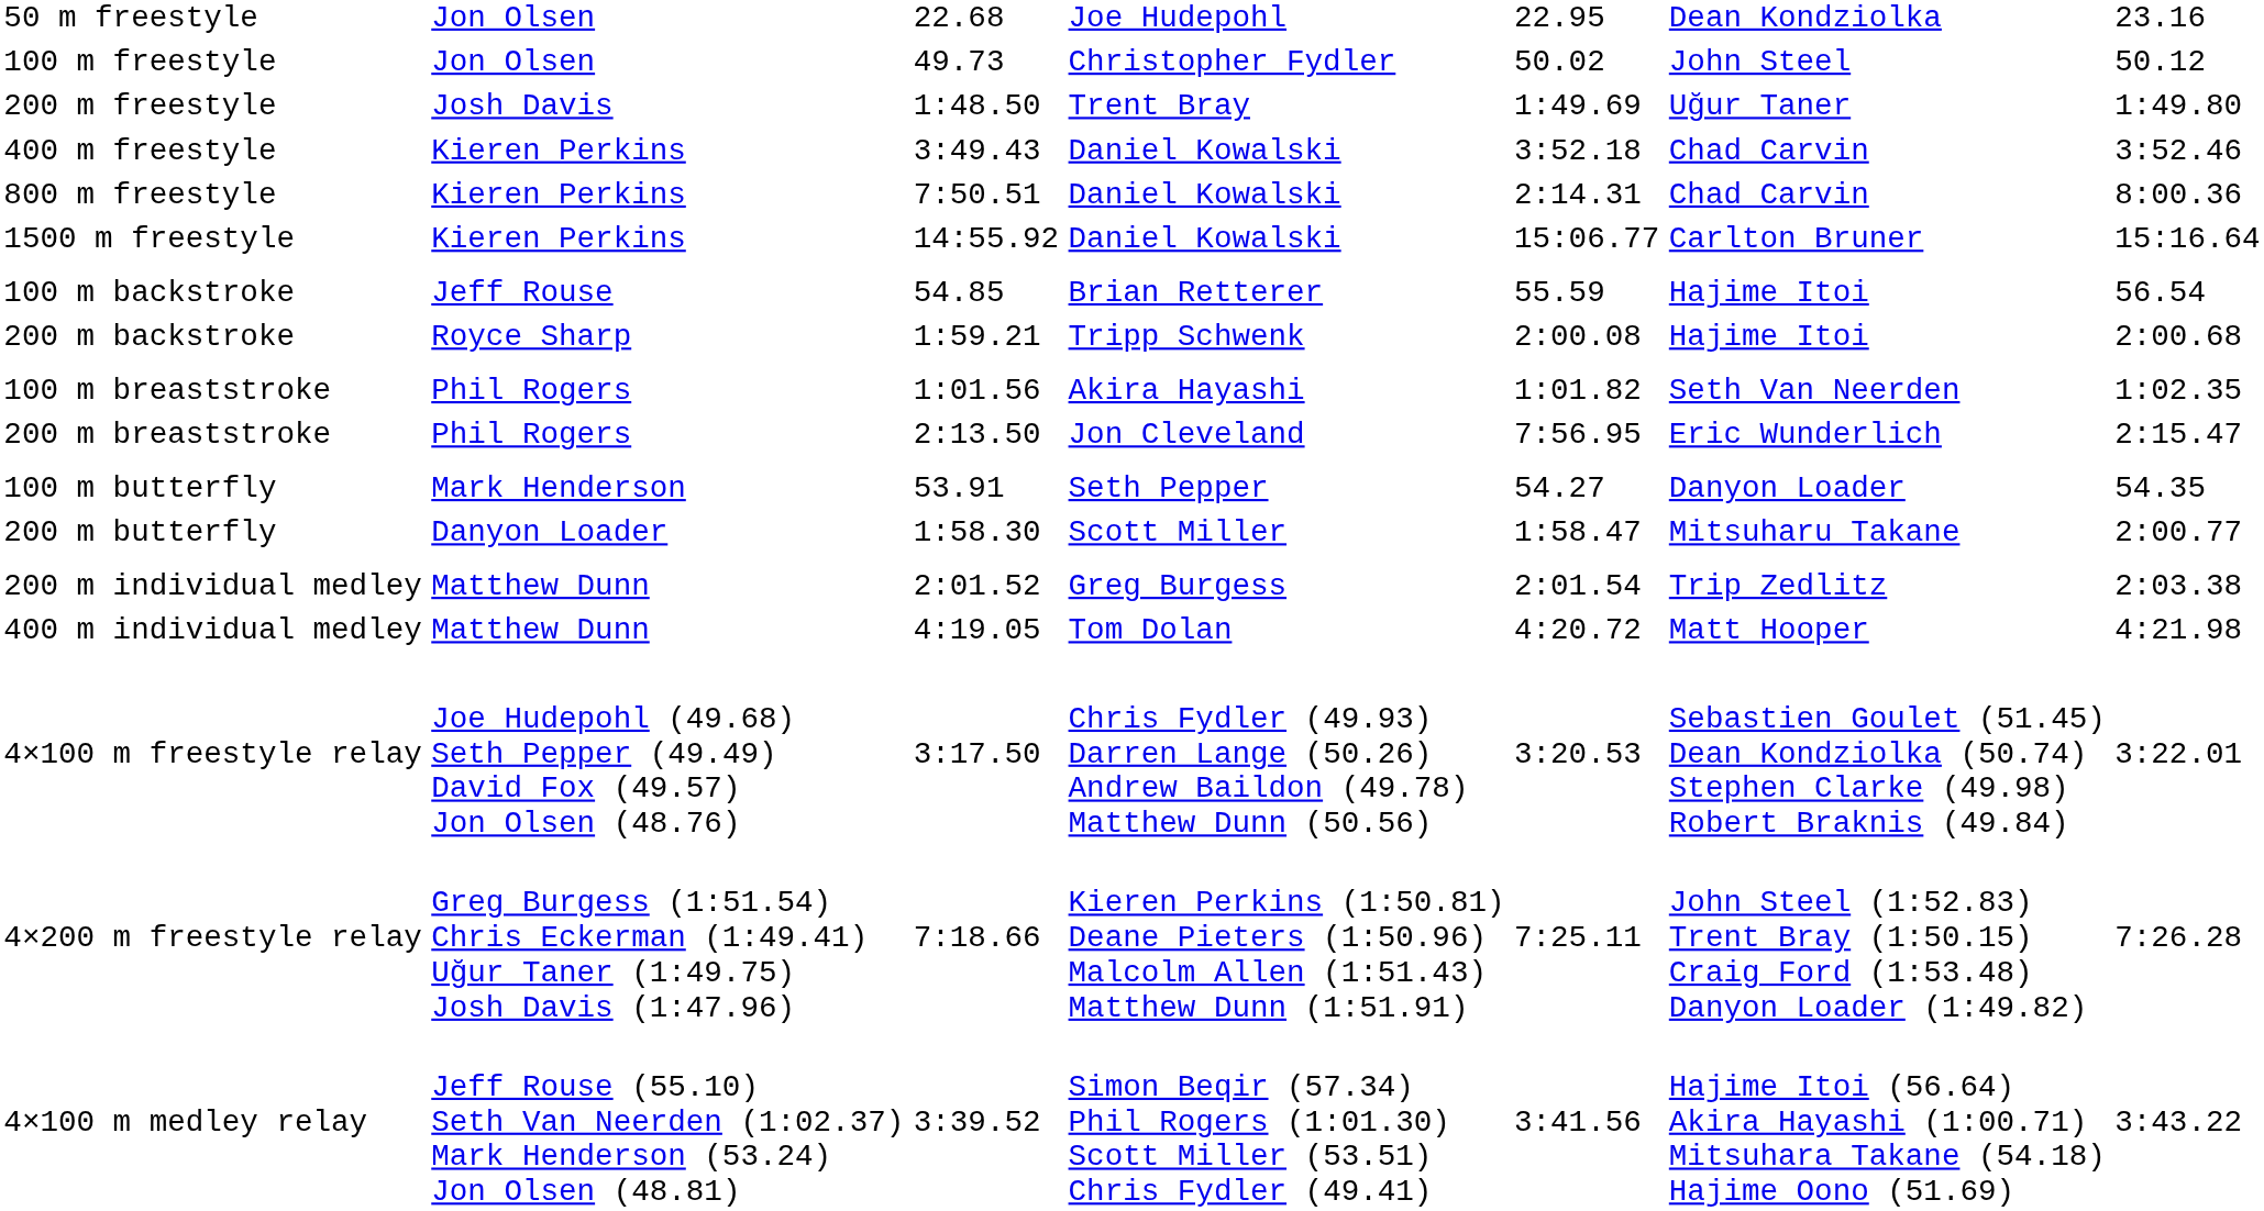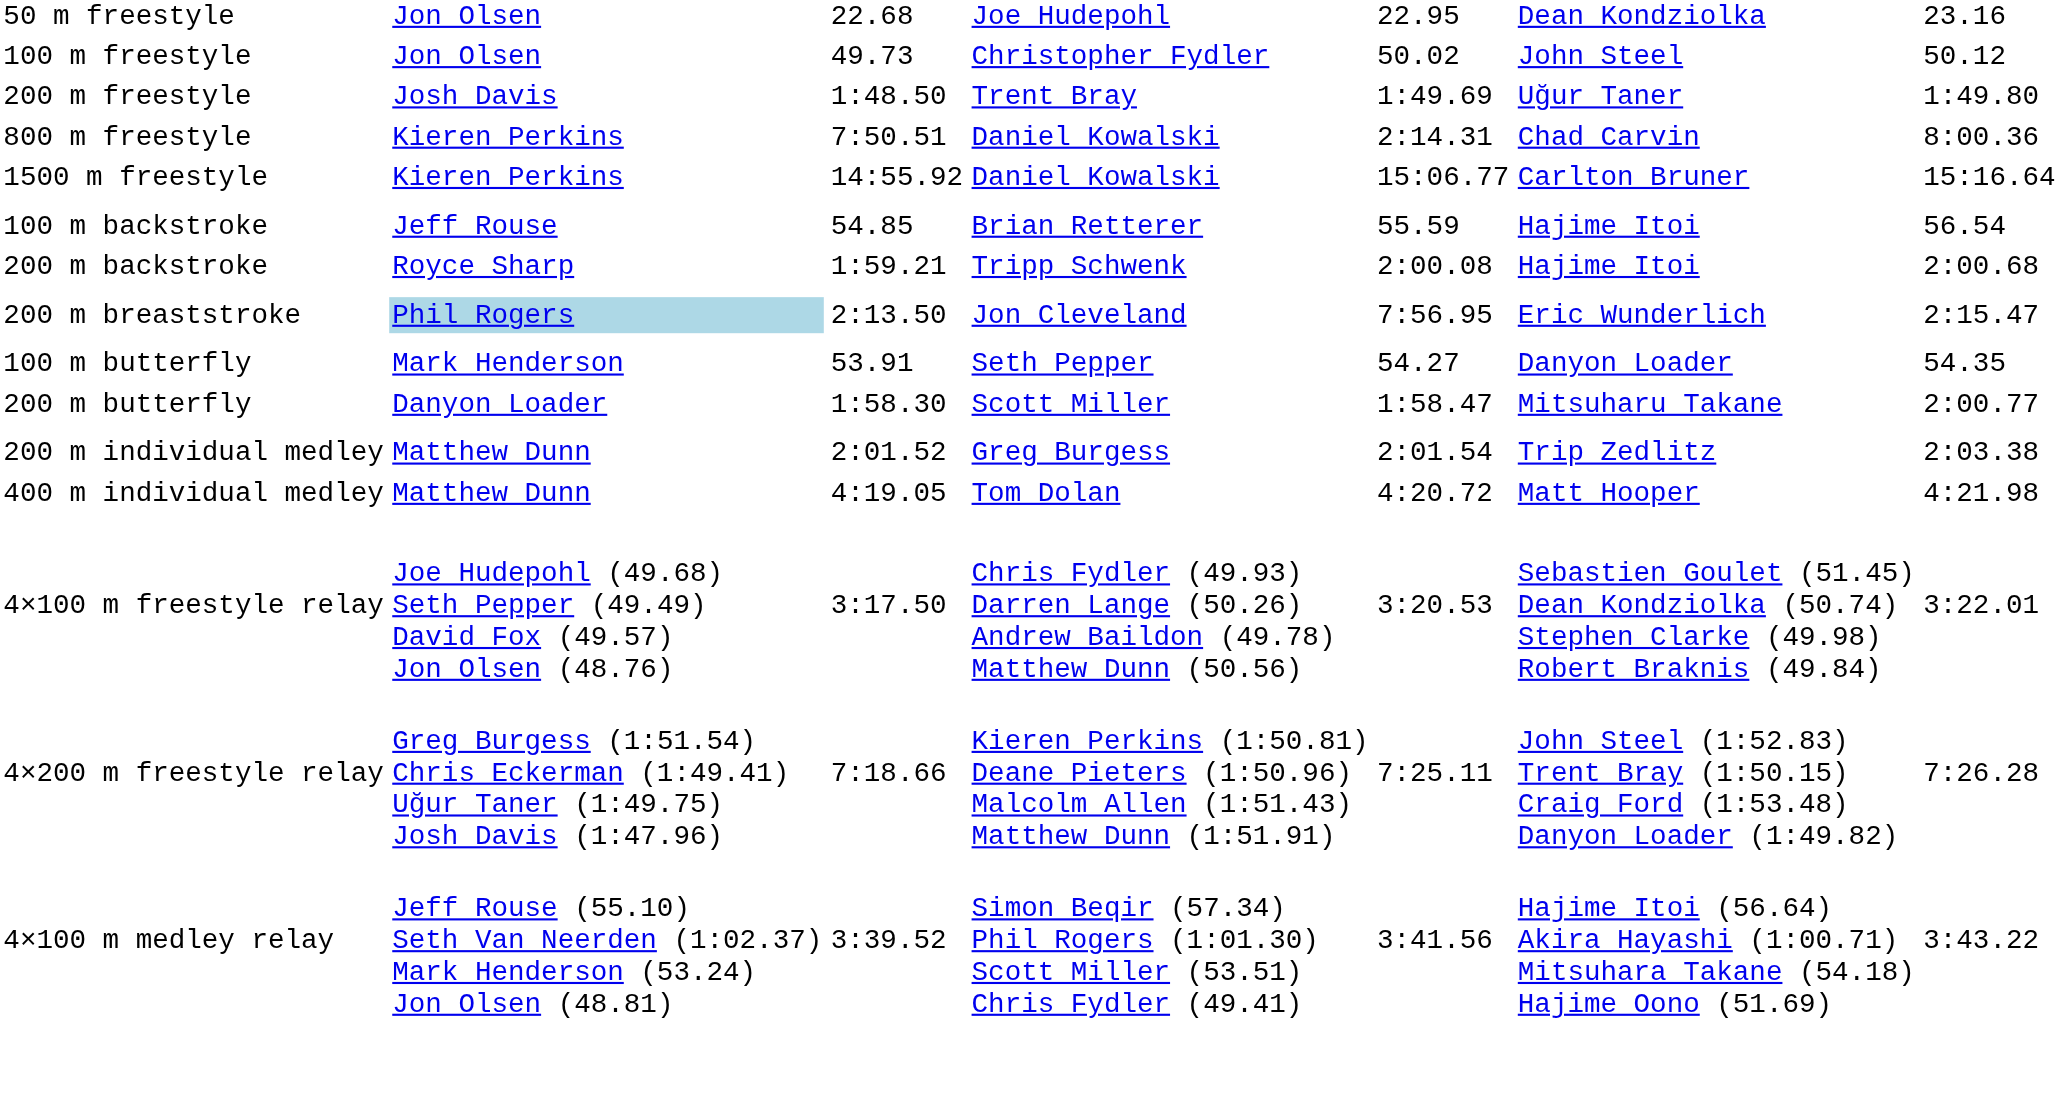- row: 400 m freestyle | Kieren Perkins | 3:49.43 | Daniel Kowalski | 3:52.18 | Chad Carvin | 3:52.46
- row: 100 m breaststroke | Phil Rogers | 1:01.56 | Akira Hayashi | 1:01.82 | Seth Van Neerden | 1:02.35
200 m breaststroke | column 2: no background -> lightblue background
